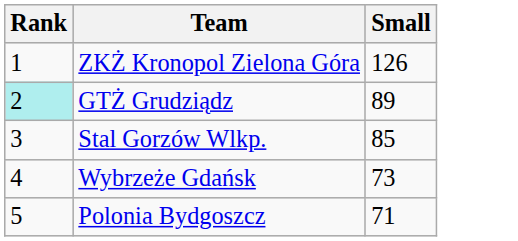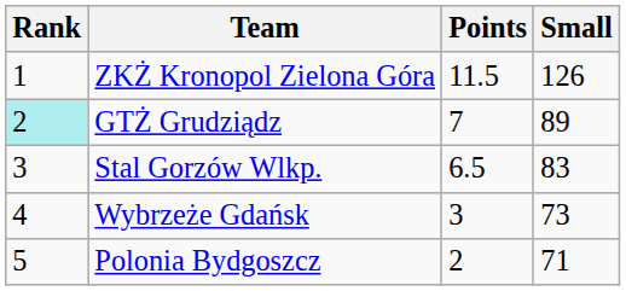+ column: Points | 11.5 | 7 | 6.5 | 3 | 2
Stal Gorzów Wlkp. | Small: 85 -> 83
